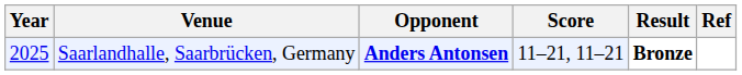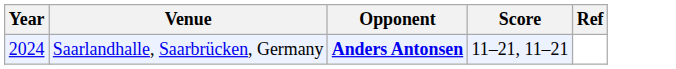- column: Result | Bronze
Saarlandhalle, Saarbrücken, Germany | Year: 2025 -> 2024
